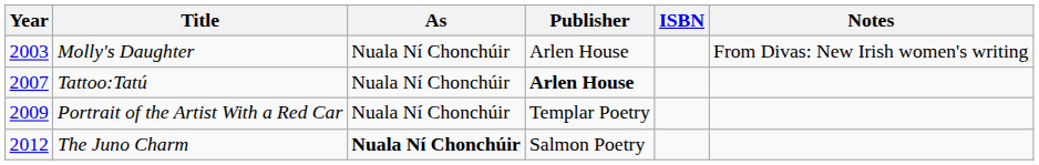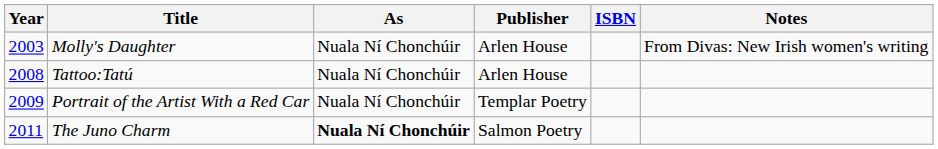Tattoo:Tatú | Year: 2007 -> 2008
Tattoo:Tatú | Publisher: bold -> normal
The Juno Charm | Year: 2012 -> 2011
